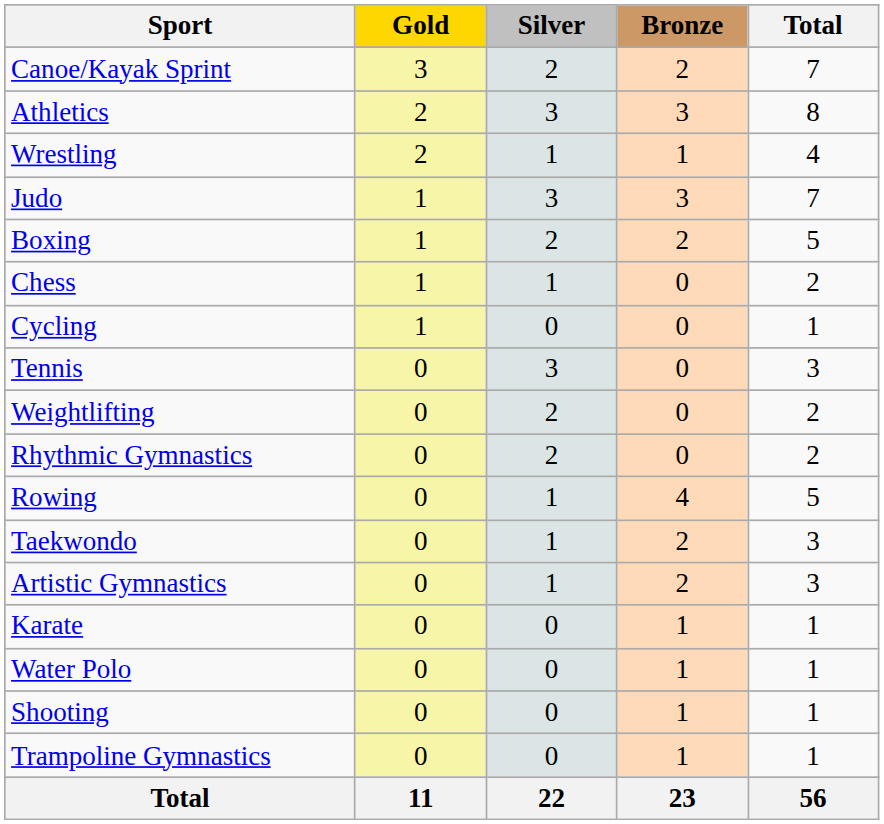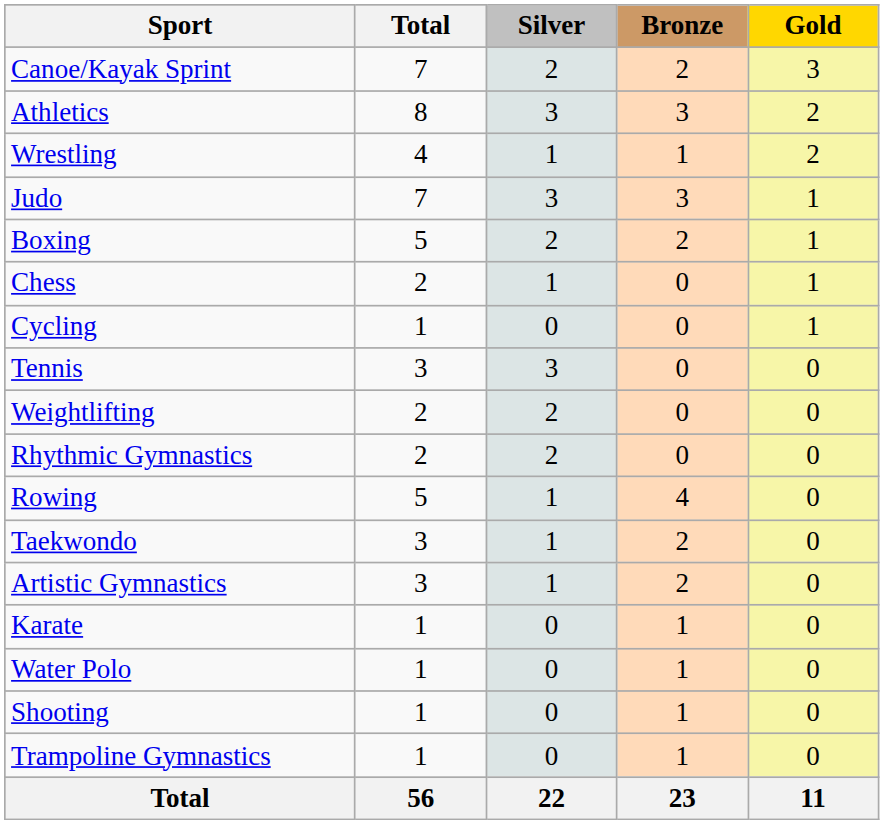columns swapped: Gold <-> Total
